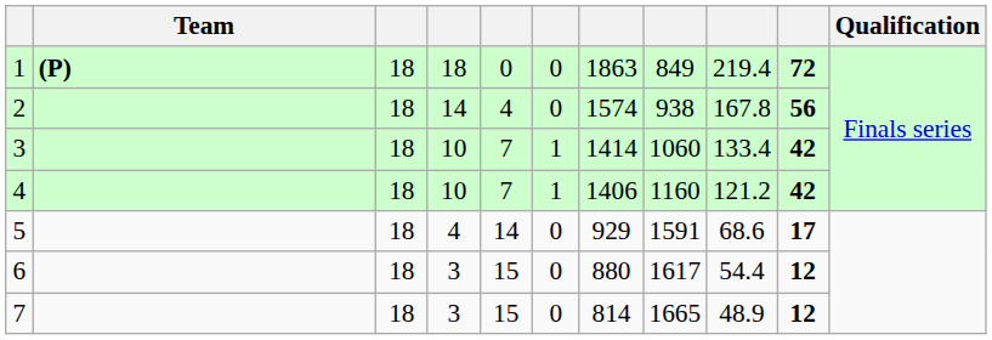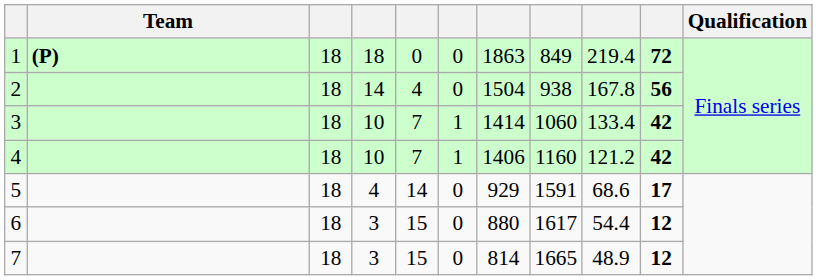2 | column 7: 1574 -> 1504
